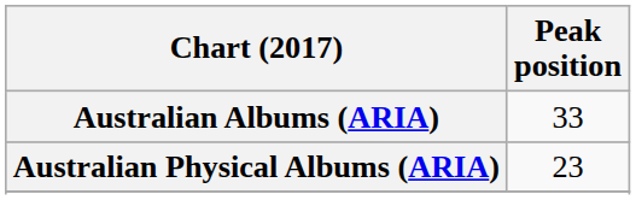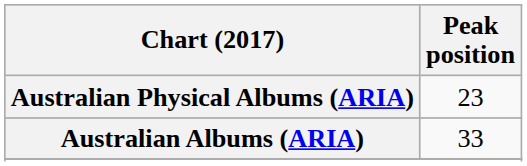rows swapped: Australian Albums (ARIA) <-> Australian Physical Albums (ARIA)
